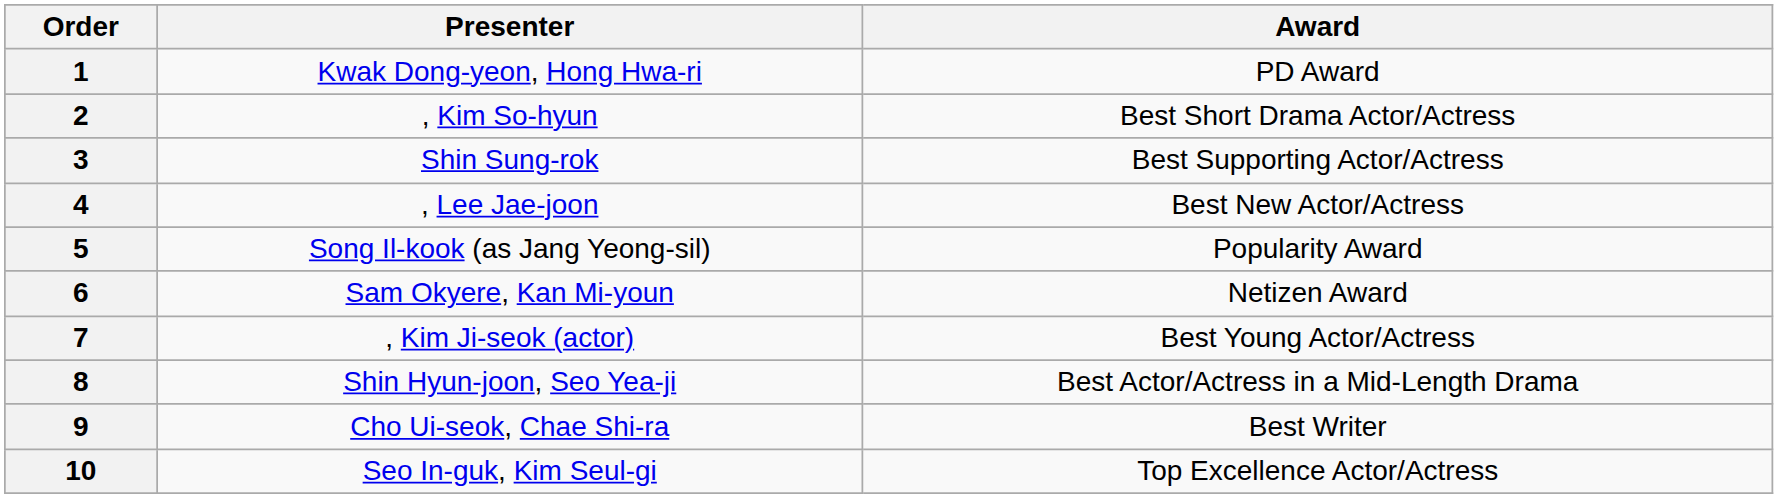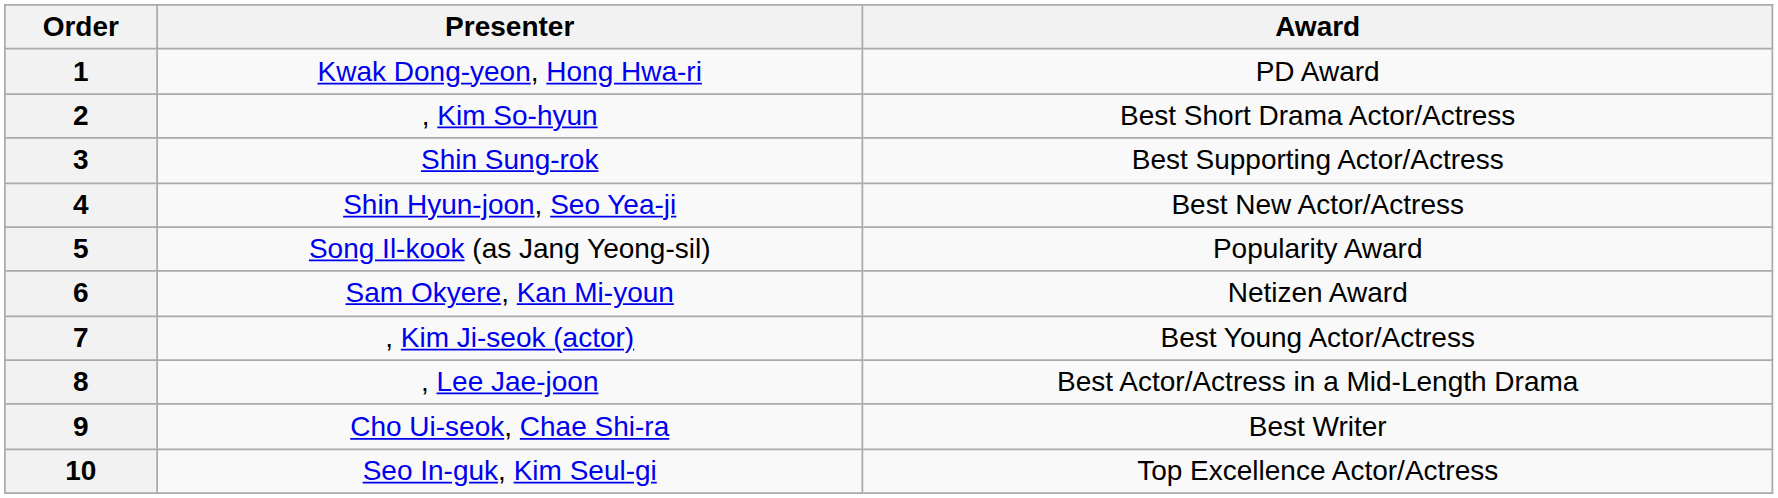4 | Presenter: , Lee Jae-joon -> Shin Hyun-joon, Seo Yea-ji
8 | Presenter: Shin Hyun-joon, Seo Yea-ji -> , Lee Jae-joon
